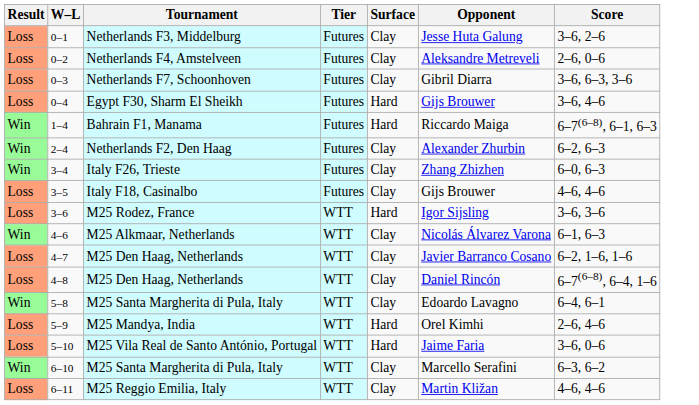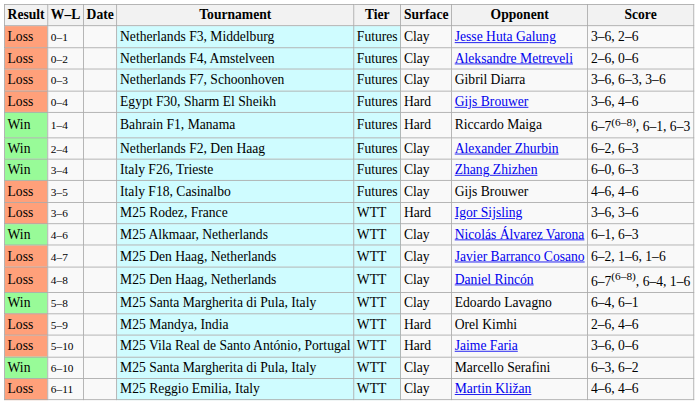+ column: Date
